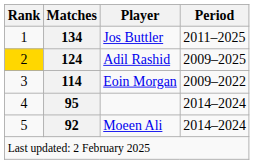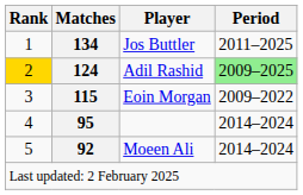Adil Rashid | Period: no background -> lightgreen background
Eoin Morgan | Matches: 114 -> 115
